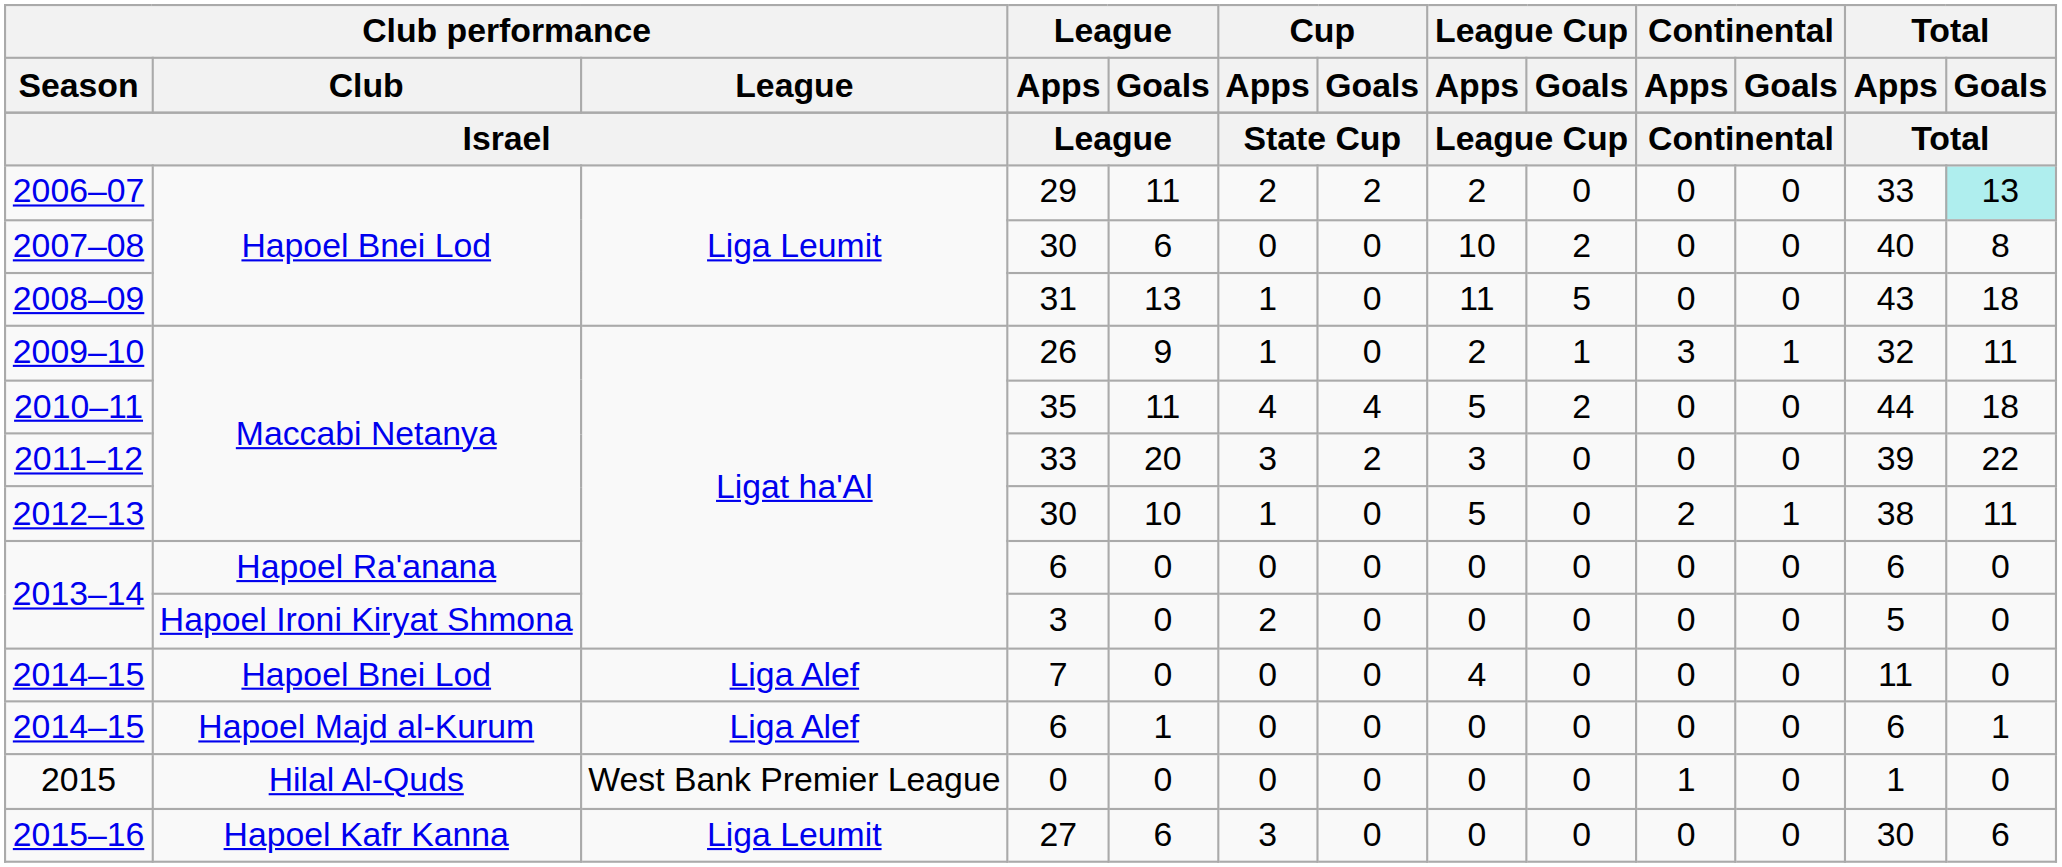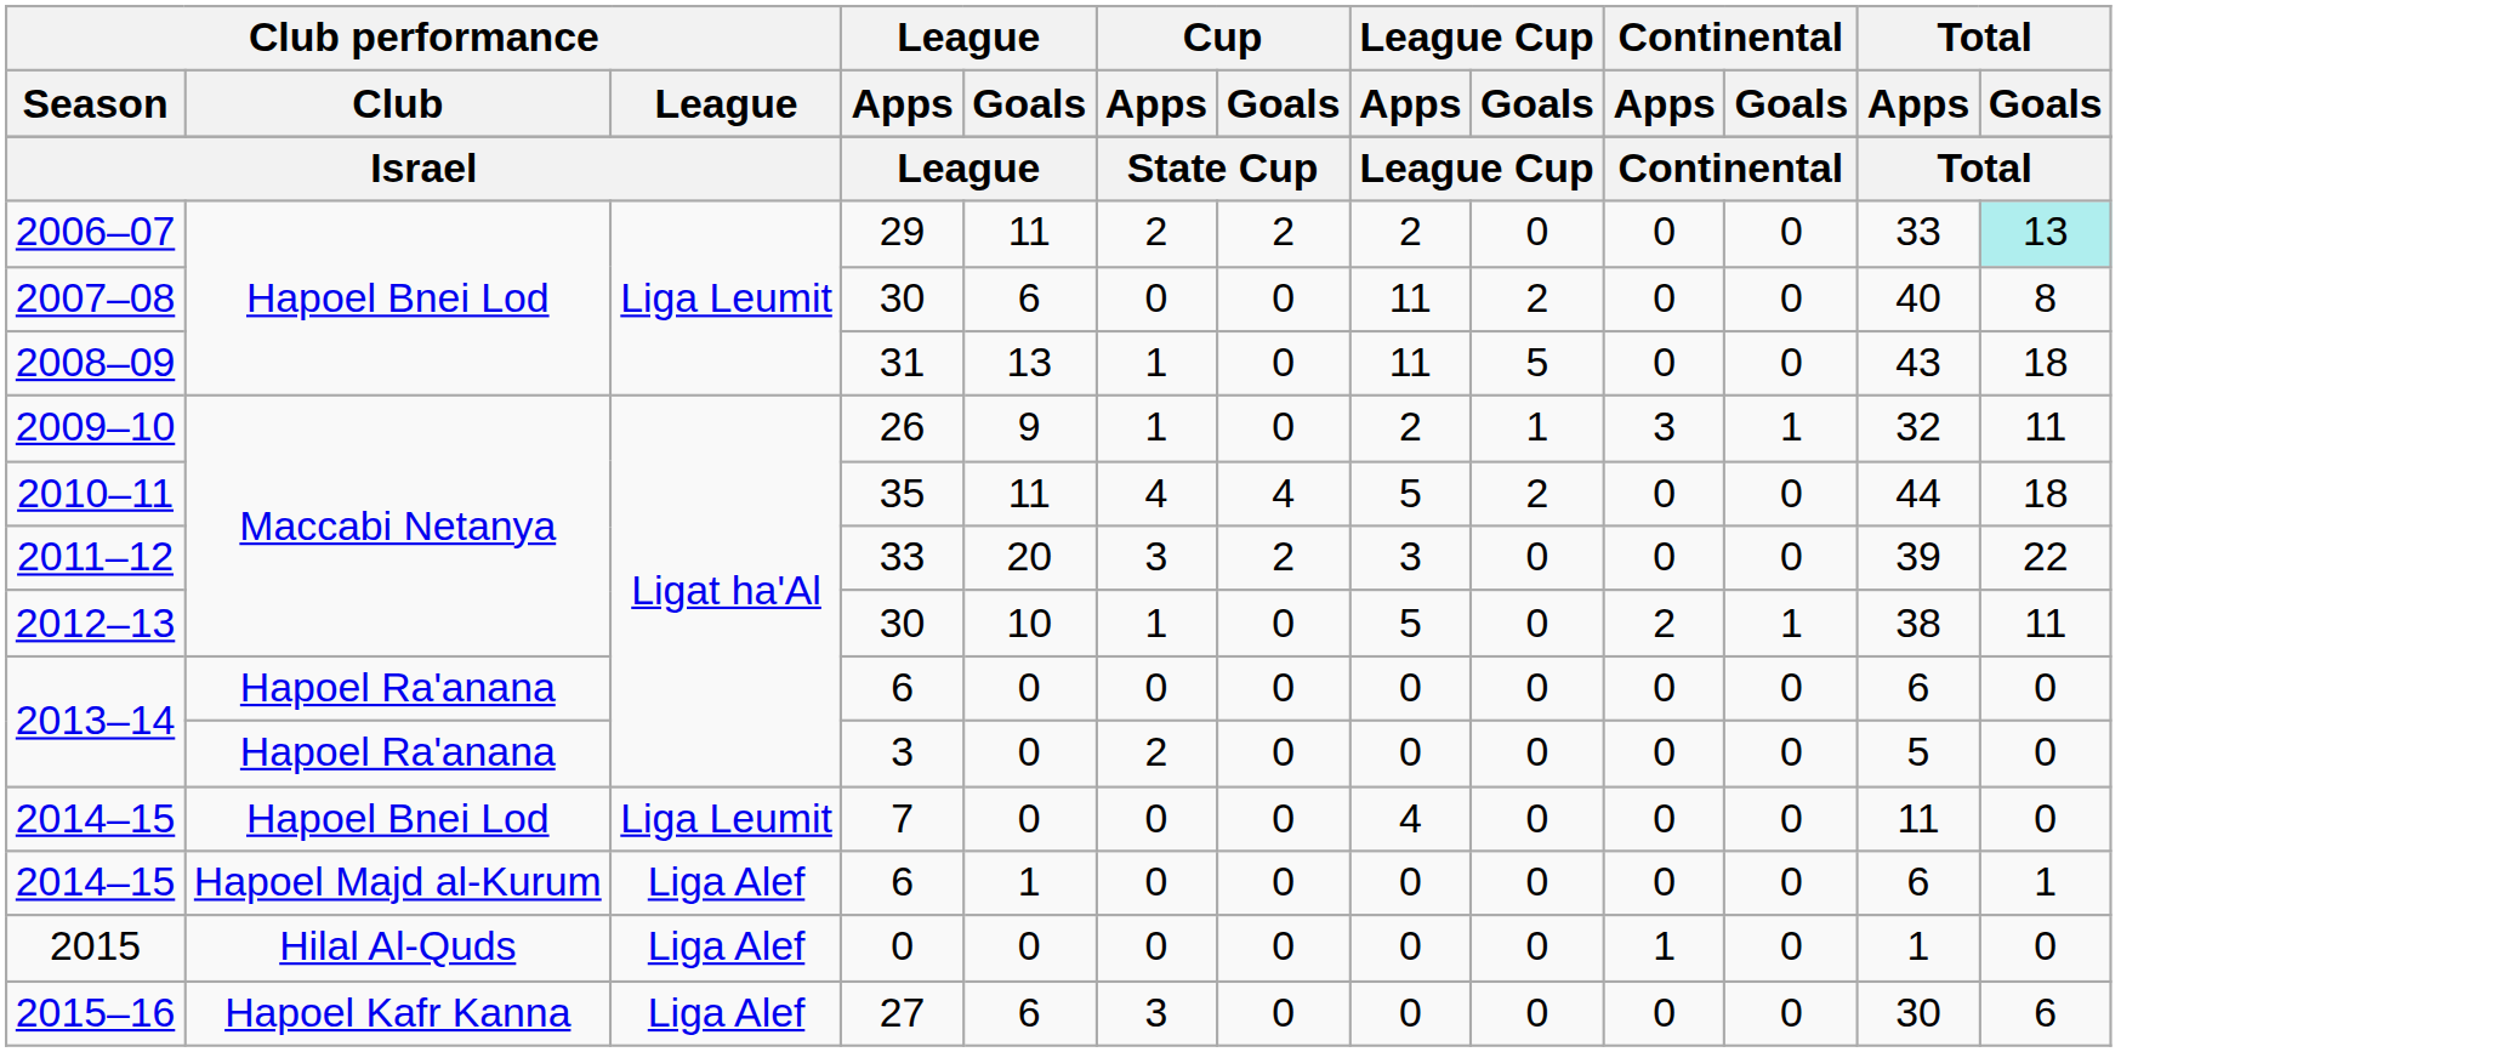2007–08 | League Cup / Apps: 10 -> 11
2013–14 / 3 | Club performance / Club: Hapoel Ironi Kiryat Shmona -> Hapoel Ra'anana
2014–15 / 7 | Club performance / League: Liga Alef -> Liga Leumit
2015 | Club performance / League: West Bank Premier League -> Liga Alef
2015–16 | Club performance / League: Liga Leumit -> Liga Alef
